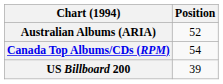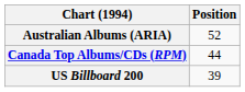Canada Top Albums/CDs (RPM) | Position: 54 -> 44
